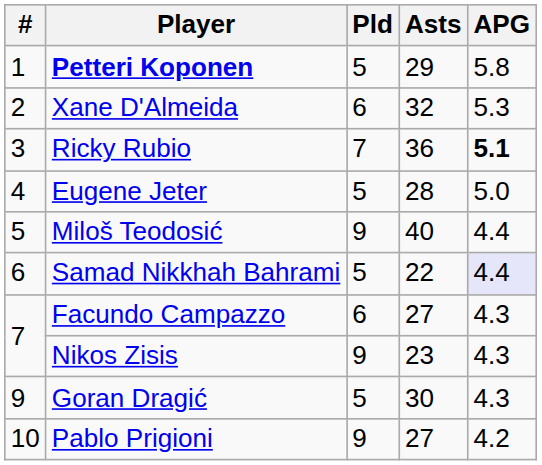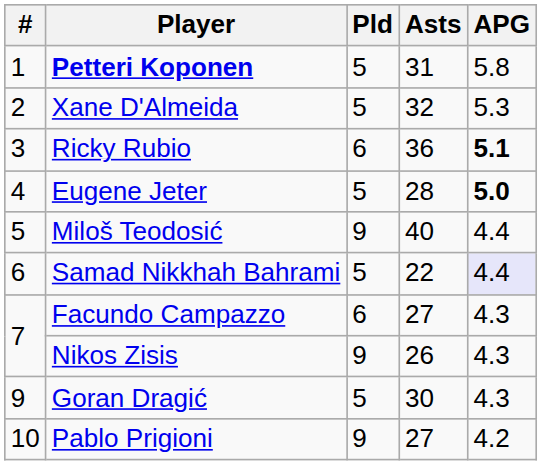Petteri Koponen | Asts: 29 -> 31
Xane D'Almeida | Pld: 6 -> 5
Ricky Rubio | Pld: 7 -> 6
Eugene Jeter | APG: normal -> bold
Nikos Zisis | Asts: 23 -> 26
